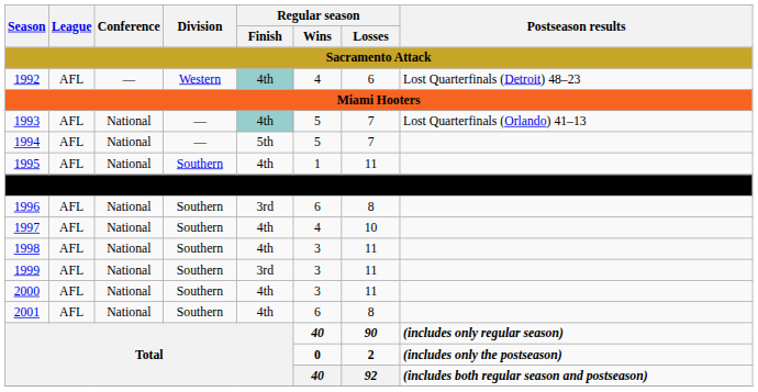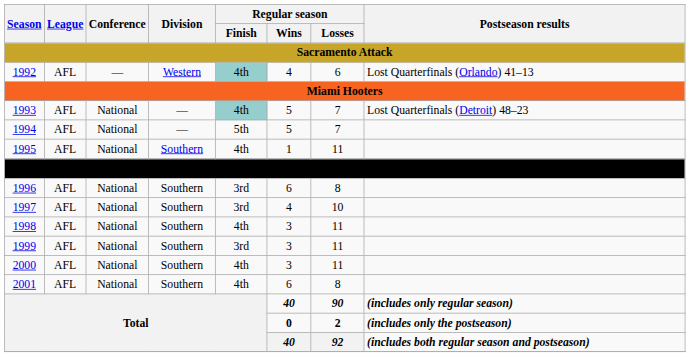1992 | Postseason results: Lost Quarterfinals (Detroit) 48–23 -> Lost Quarterfinals (Orlando) 41–13
1993 | Postseason results: Lost Quarterfinals (Orlando) 41–13 -> Lost Quarterfinals (Detroit) 48–23
1997 | Regular season / Finish: 4th -> 3rd
